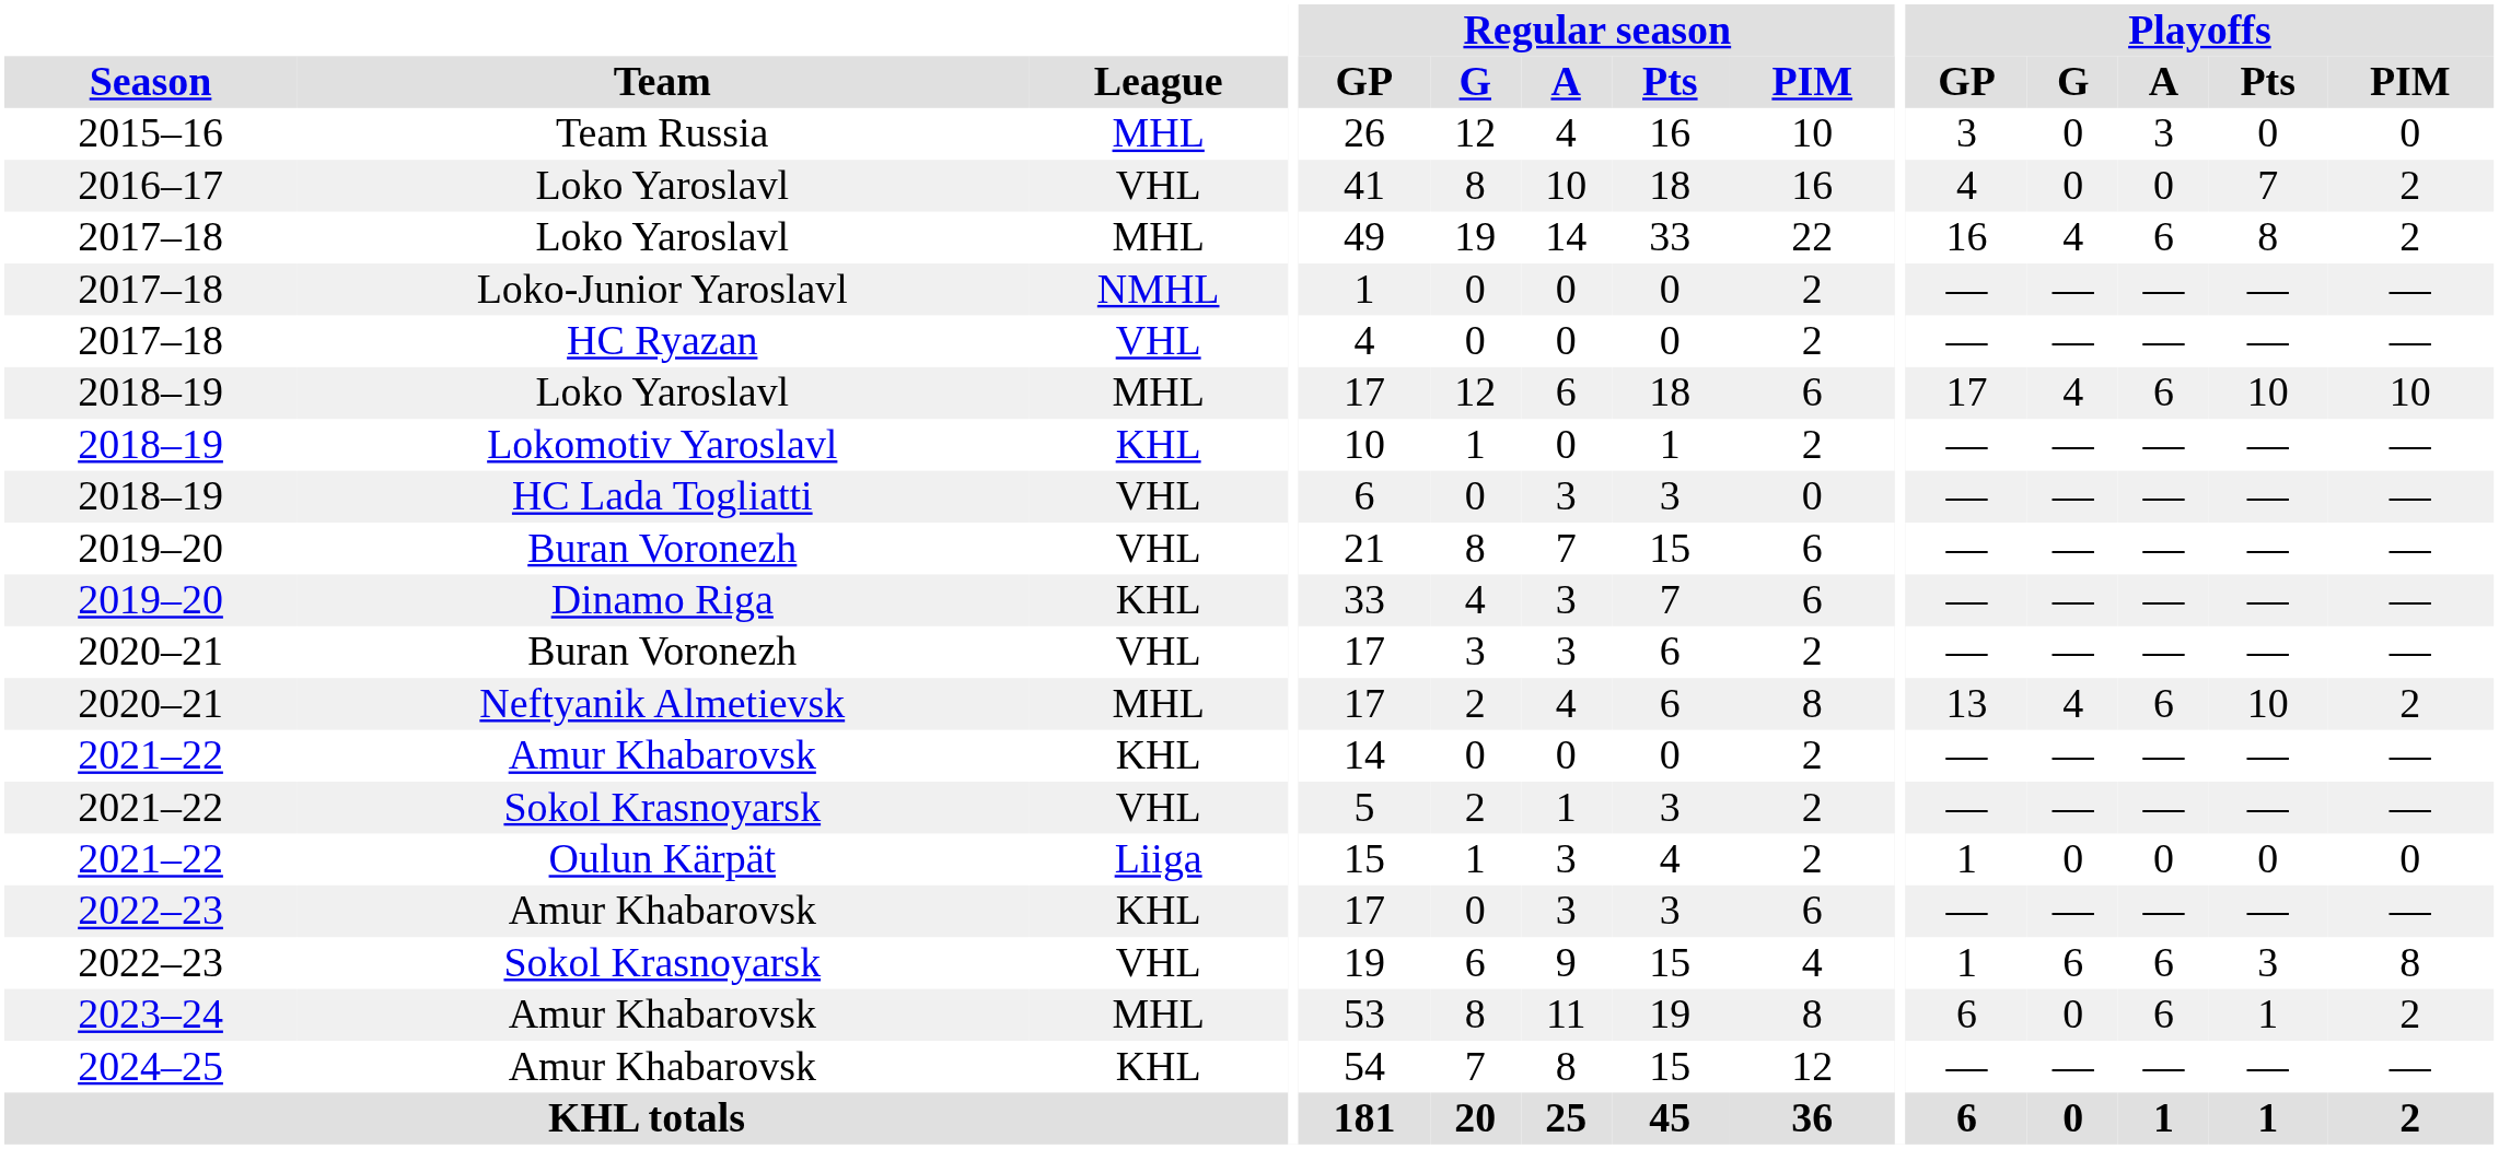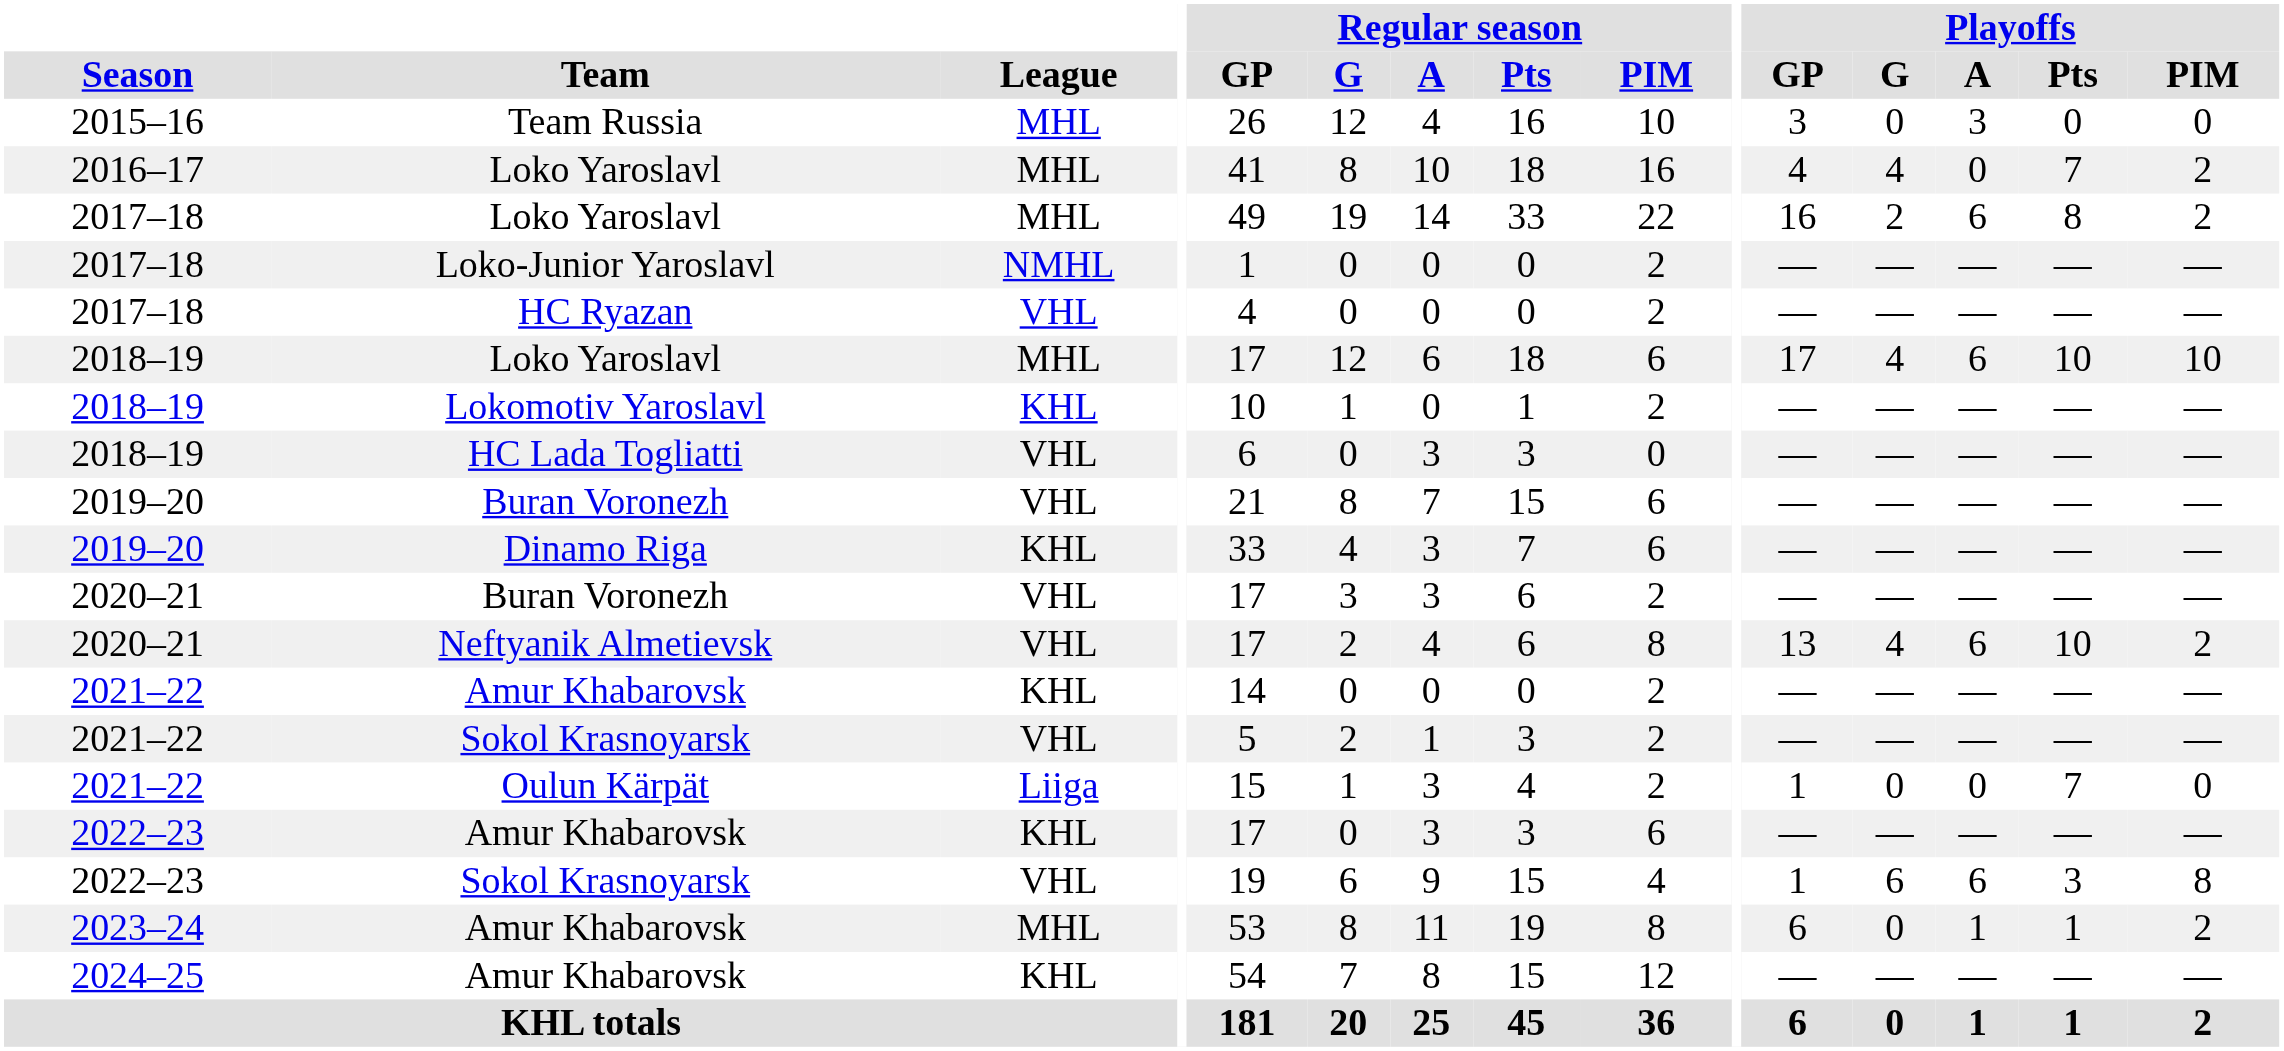2016–17 / Loko Yaroslavl | League: VHL -> MHL
2016–17 / Loko Yaroslavl | Playoffs / G: 0 -> 4
2017–18 / Loko Yaroslavl | Playoffs / G: 4 -> 2
Neftyanik Almetievsk | League: MHL -> VHL
Oulun Kärpät | Playoffs / Pts: 0 -> 7
2023–24 / Amur Khabarovsk | Playoffs / A: 6 -> 1
